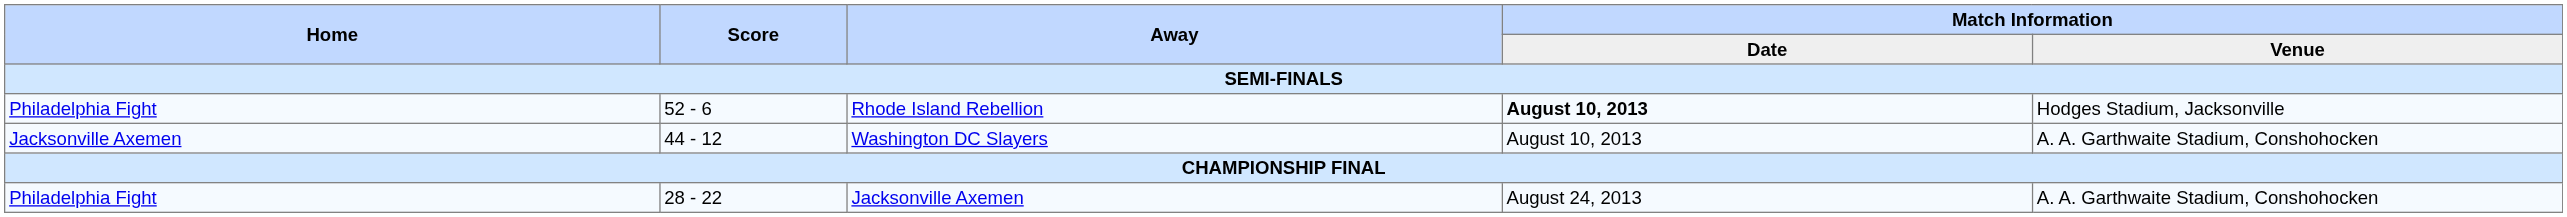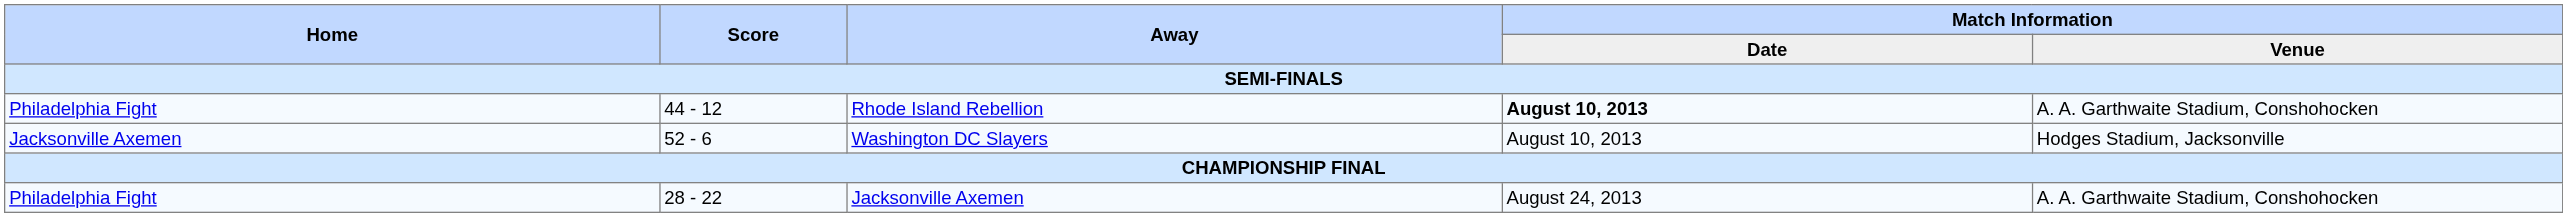Rhode Island Rebellion | Score: 52 - 6 -> 44 - 12
Rhode Island Rebellion | Match Information / Venue: Hodges Stadium, Jacksonville -> A. A. Garthwaite Stadium, Conshohocken
Washington DC Slayers | Score: 44 - 12 -> 52 - 6
Washington DC Slayers | Match Information / Venue: A. A. Garthwaite Stadium, Conshohocken -> Hodges Stadium, Jacksonville
